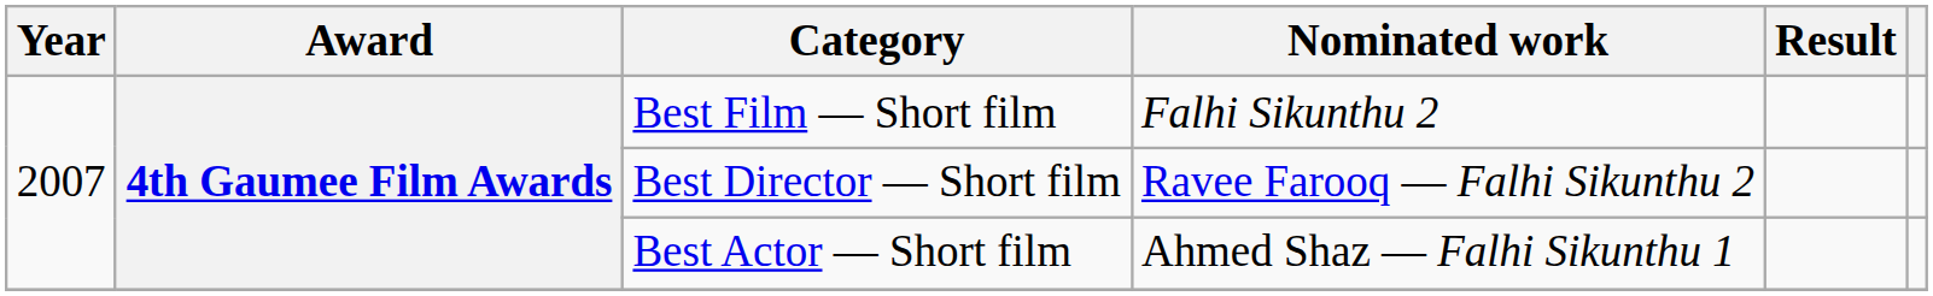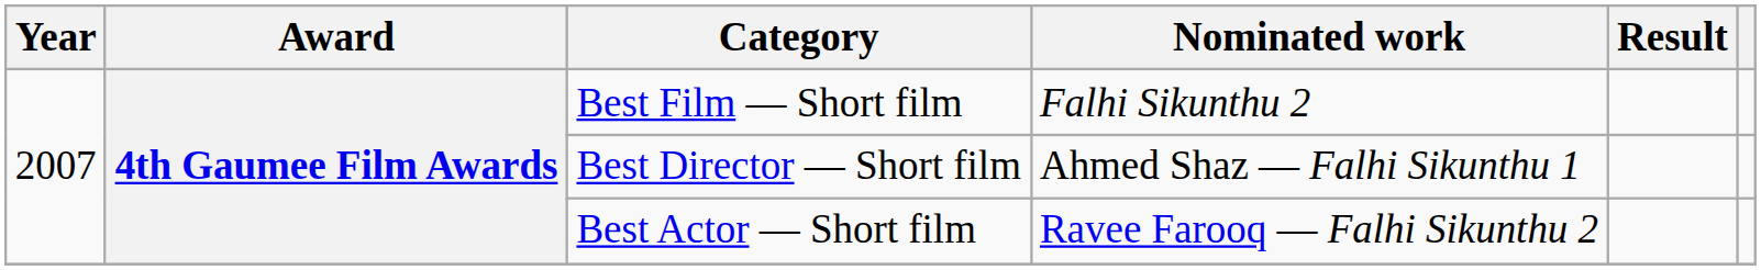Best Director — Short film | Nominated work: Ravee Farooq — Falhi Sikunthu 2 -> Ahmed Shaz — Falhi Sikunthu 1
Best Actor — Short film | Nominated work: Ahmed Shaz — Falhi Sikunthu 1 -> Ravee Farooq — Falhi Sikunthu 2
